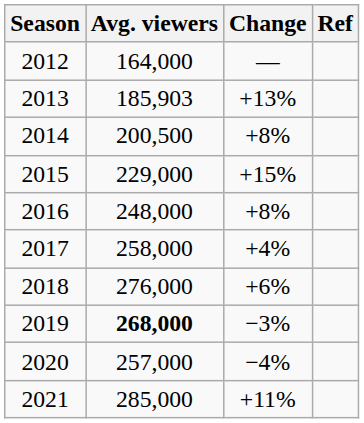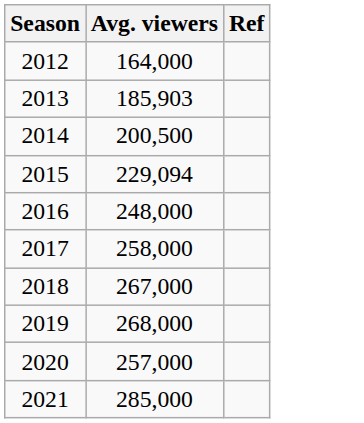- column: Change | — | +13% | +8% | +15% | +8% | +4% | +6% | −3% | −4% | +11%
2015 | Avg. viewers: 229,000 -> 229,094
2018 | Avg. viewers: 276,000 -> 267,000
2019 | Avg. viewers: bold -> normal
